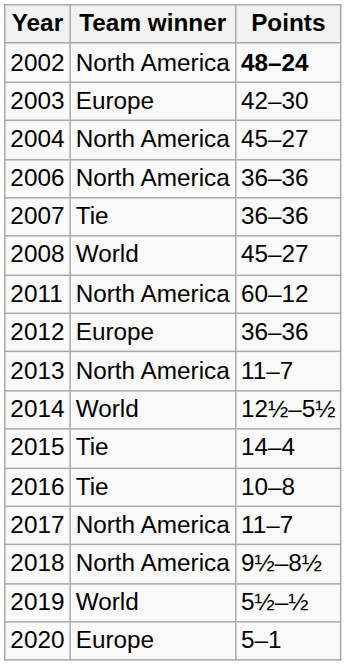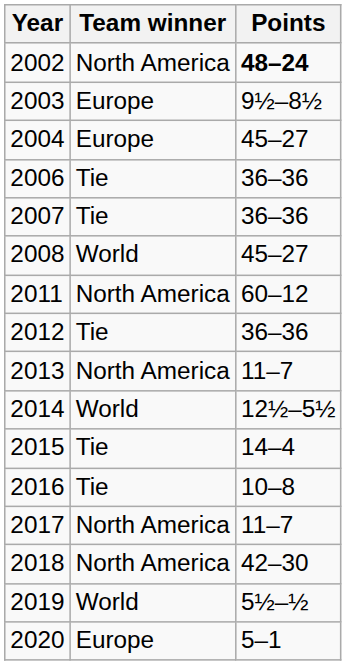2003 | Points: 42–30 -> 9½–8½
2004 | Team winner: North America -> Europe
2006 | Team winner: North America -> Tie
2012 | Team winner: Europe -> Tie
2018 | Points: 9½–8½ -> 42–30
